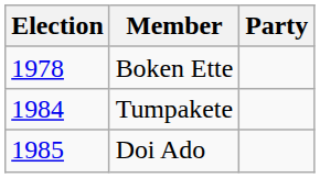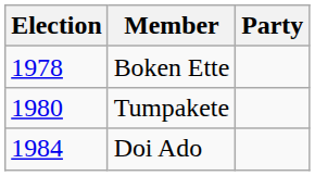Tumpakete | Election: 1984 -> 1980
Doi Ado | Election: 1985 -> 1984
